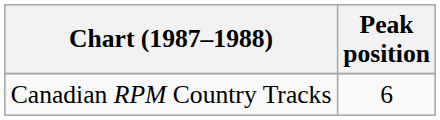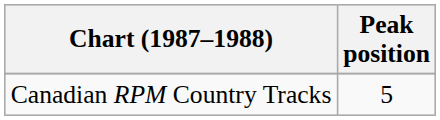Canadian RPM Country Tracks | Peak position: 6 -> 5
